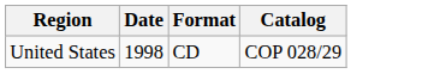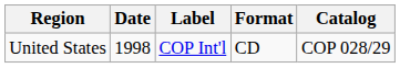+ column: Label | COP Int'l
